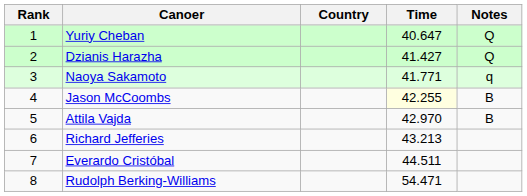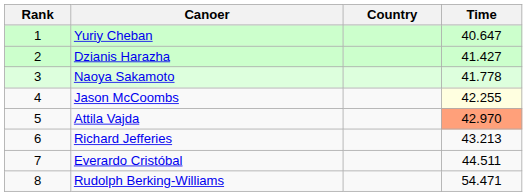- column: Notes | Q | Q | q | B | B
Naoya Sakamoto | Time: 41.771 -> 41.778
Attila Vajda | Time: no background -> lightsalmon background
